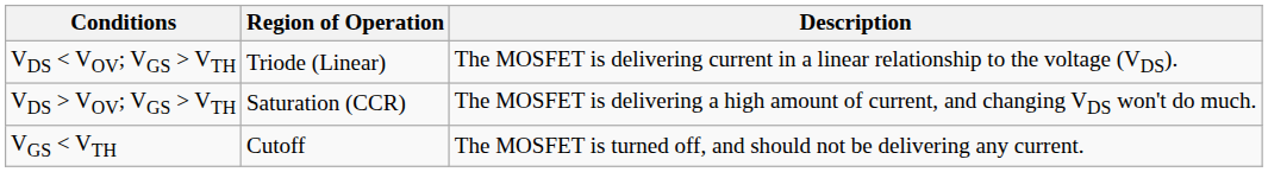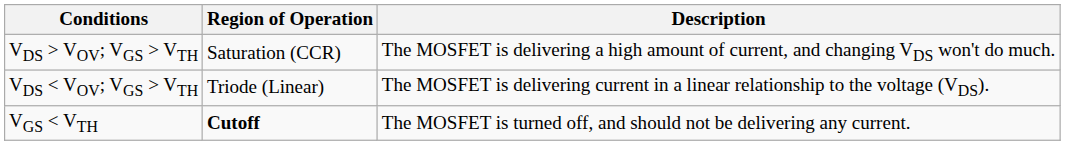rows swapped: VDS > VOV; VGS > VTH <-> VDS < VOV; VGS > VTH
VGS < VTH | Region of Operation: normal -> bold
